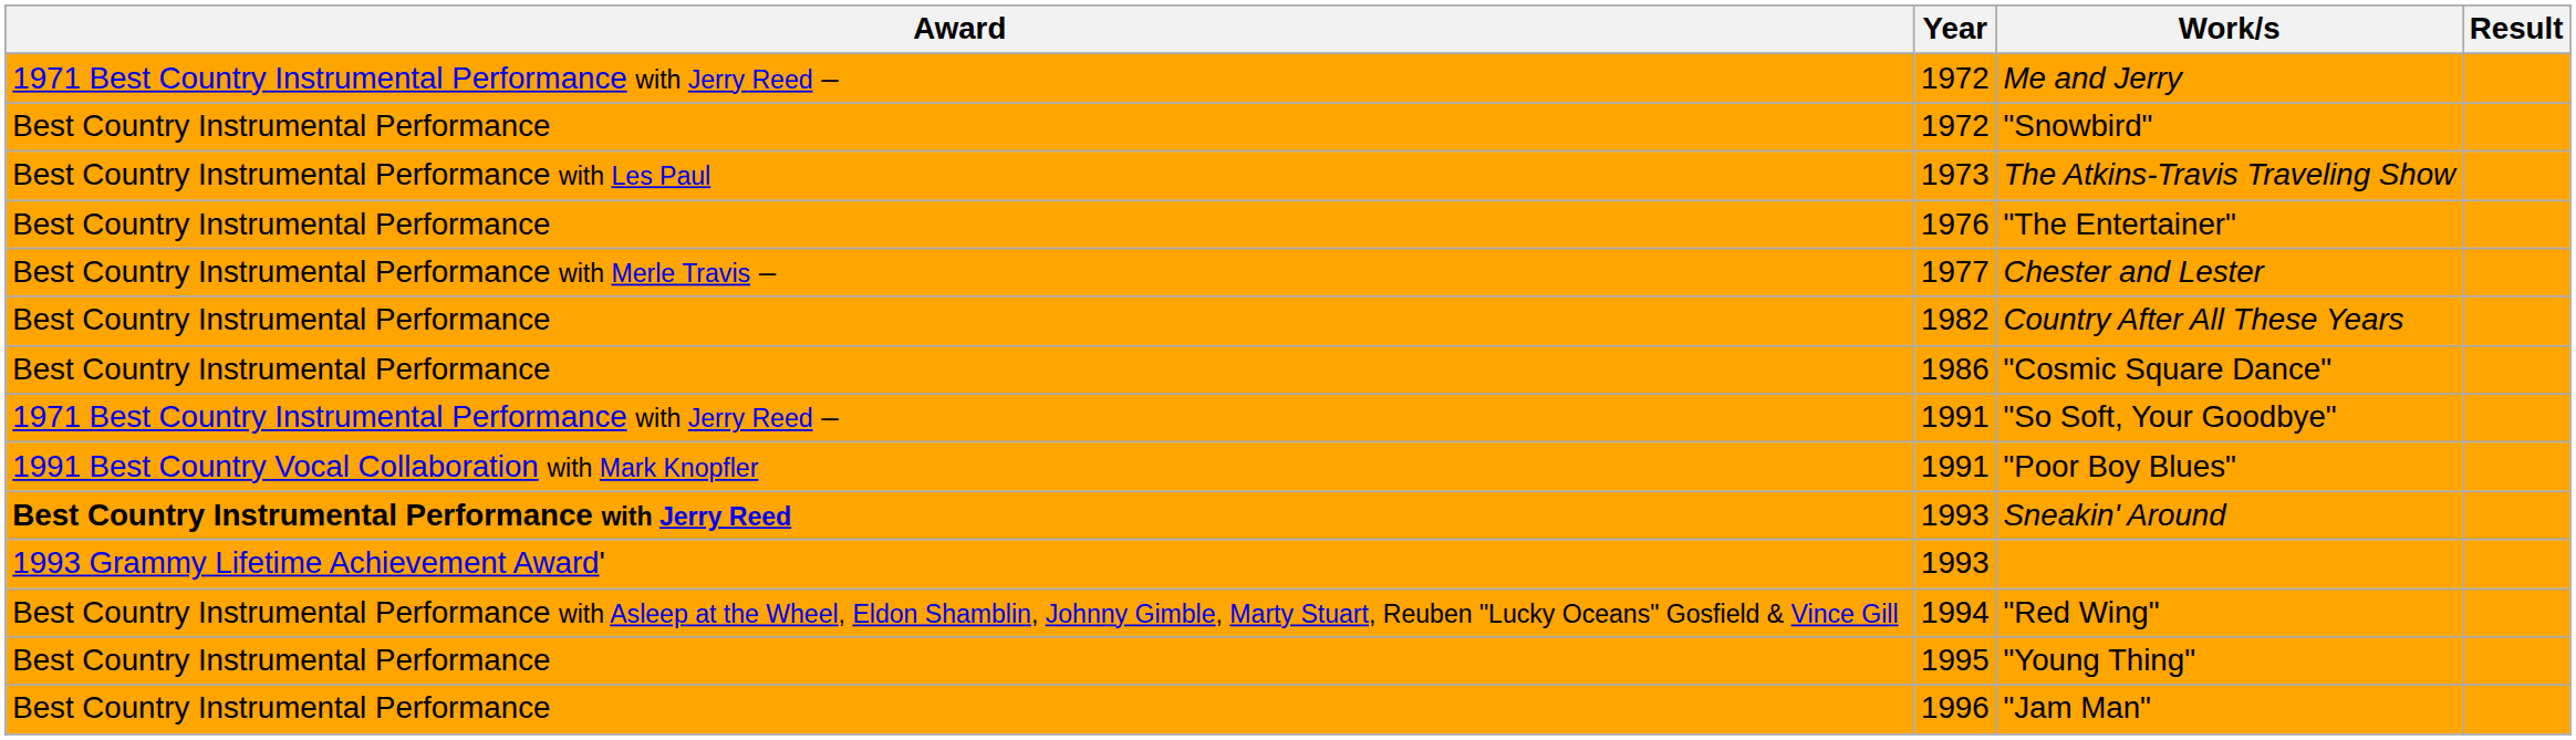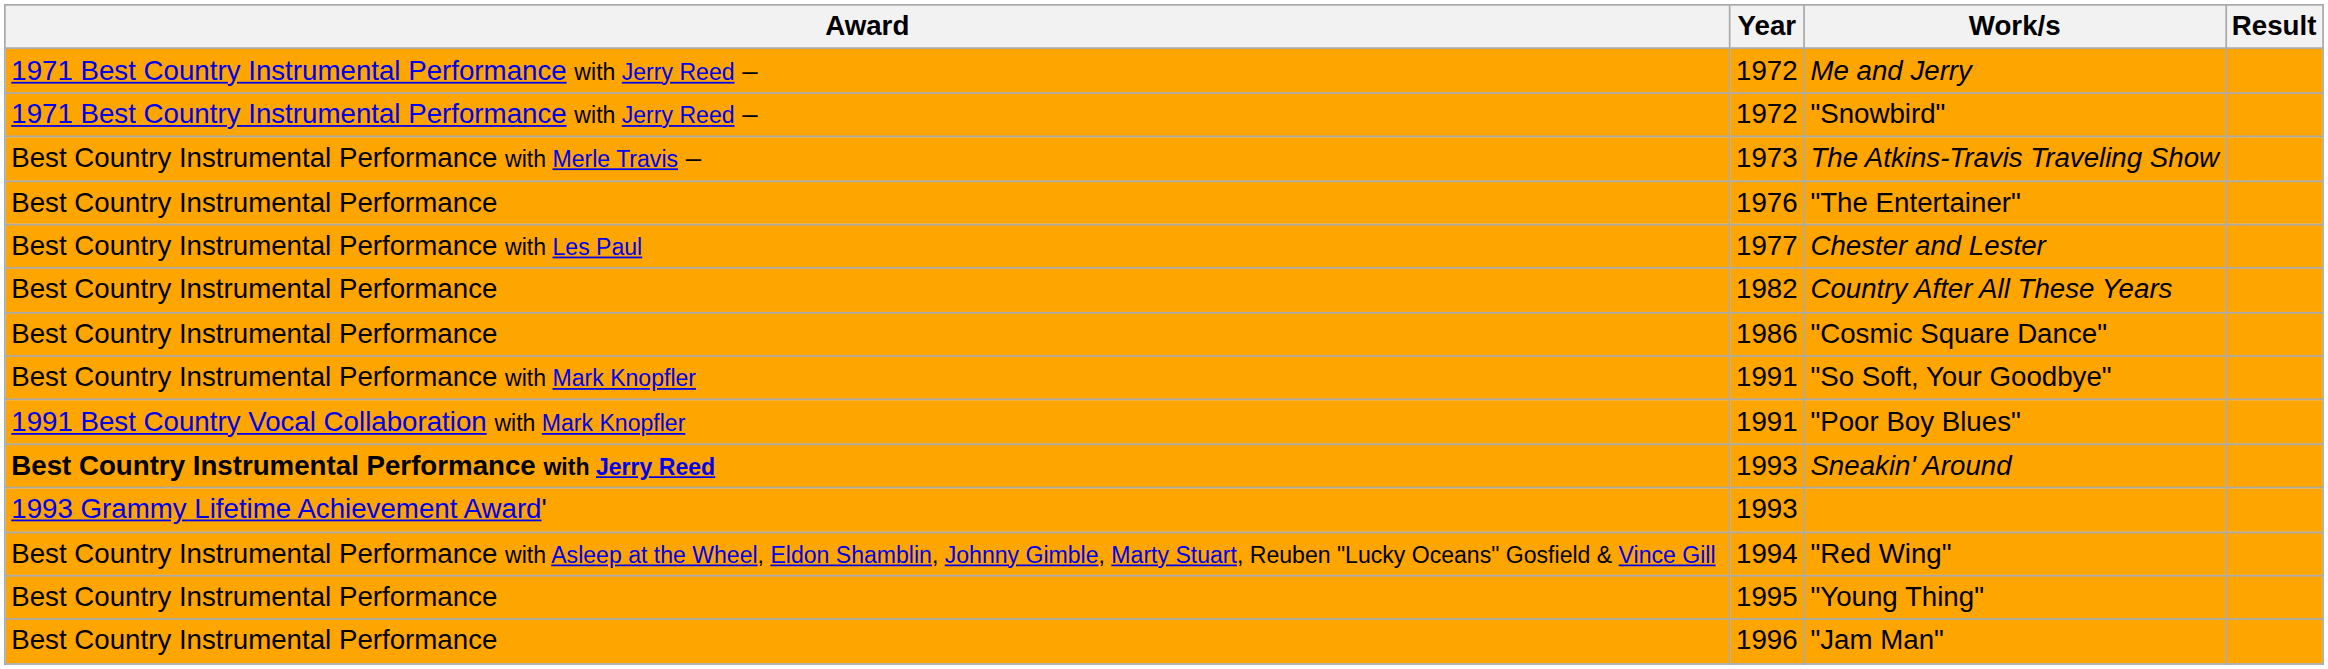"Snowbird" | Award: Best Country Instrumental Performance -> 1971 Best Country Instrumental Performance with Jerry Reed –
The Atkins-Travis Traveling Show | Award: Best Country Instrumental Performance with Les Paul -> Best Country Instrumental Performance with Merle Travis –
Chester and Lester | Award: Best Country Instrumental Performance with Merle Travis – -> Best Country Instrumental Performance with Les Paul
"So Soft, Your Goodbye" | Award: 1971 Best Country Instrumental Performance with Jerry Reed – -> Best Country Instrumental Performance with Mark Knopfler
